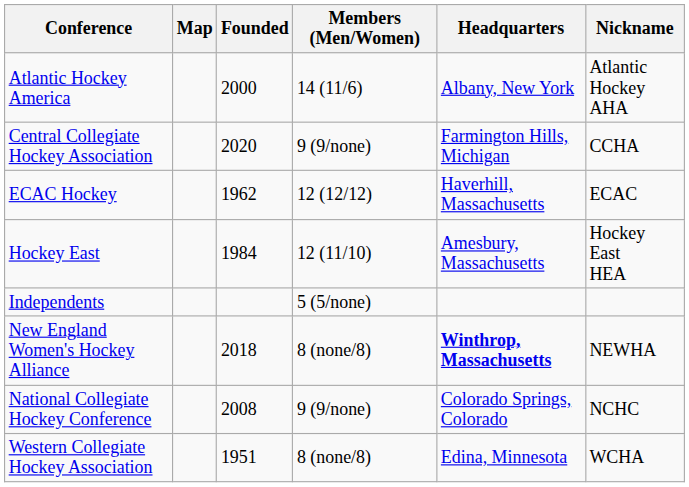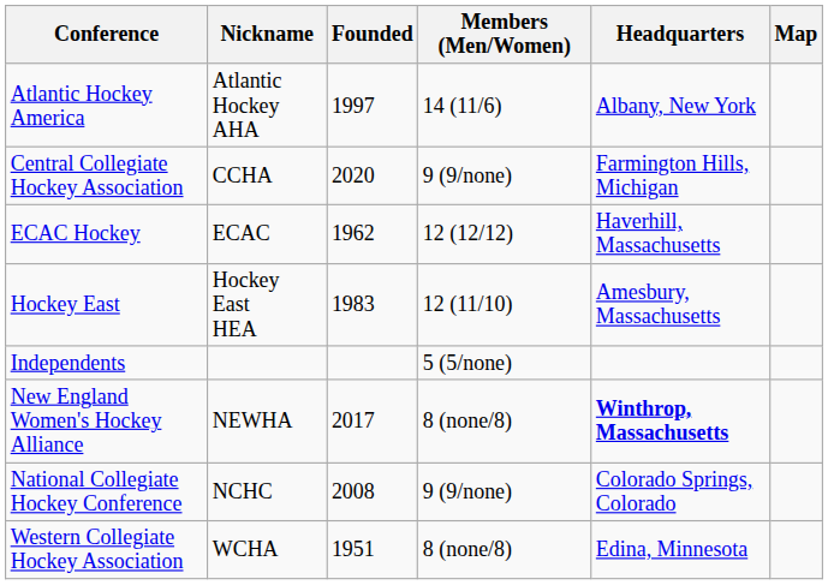columns swapped: Nickname <-> Map
Atlantic Hockey America | Founded: 2000 -> 1997
Hockey East | Founded: 1984 -> 1983
New England Women's Hockey Alliance | Founded: 2018 -> 2017
